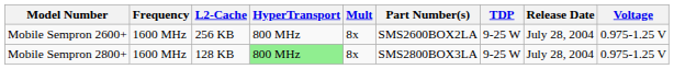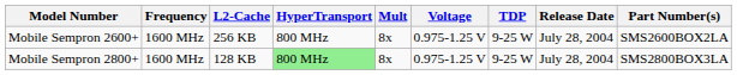columns swapped: Voltage <-> Part Number(s)
